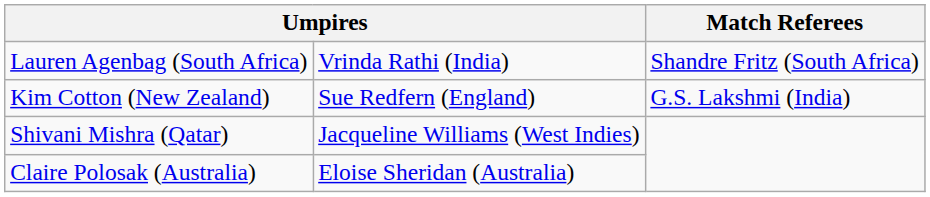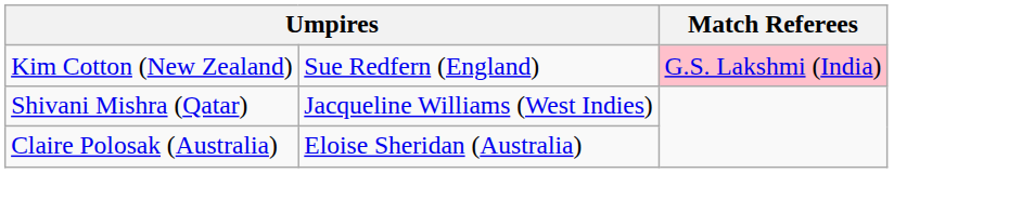- row: Lauren Agenbag (South Africa) | Vrinda Rathi (India) | Shandre Fritz (South Africa)
Kim Cotton (New Zealand) | Match Referees: no background -> pink background
